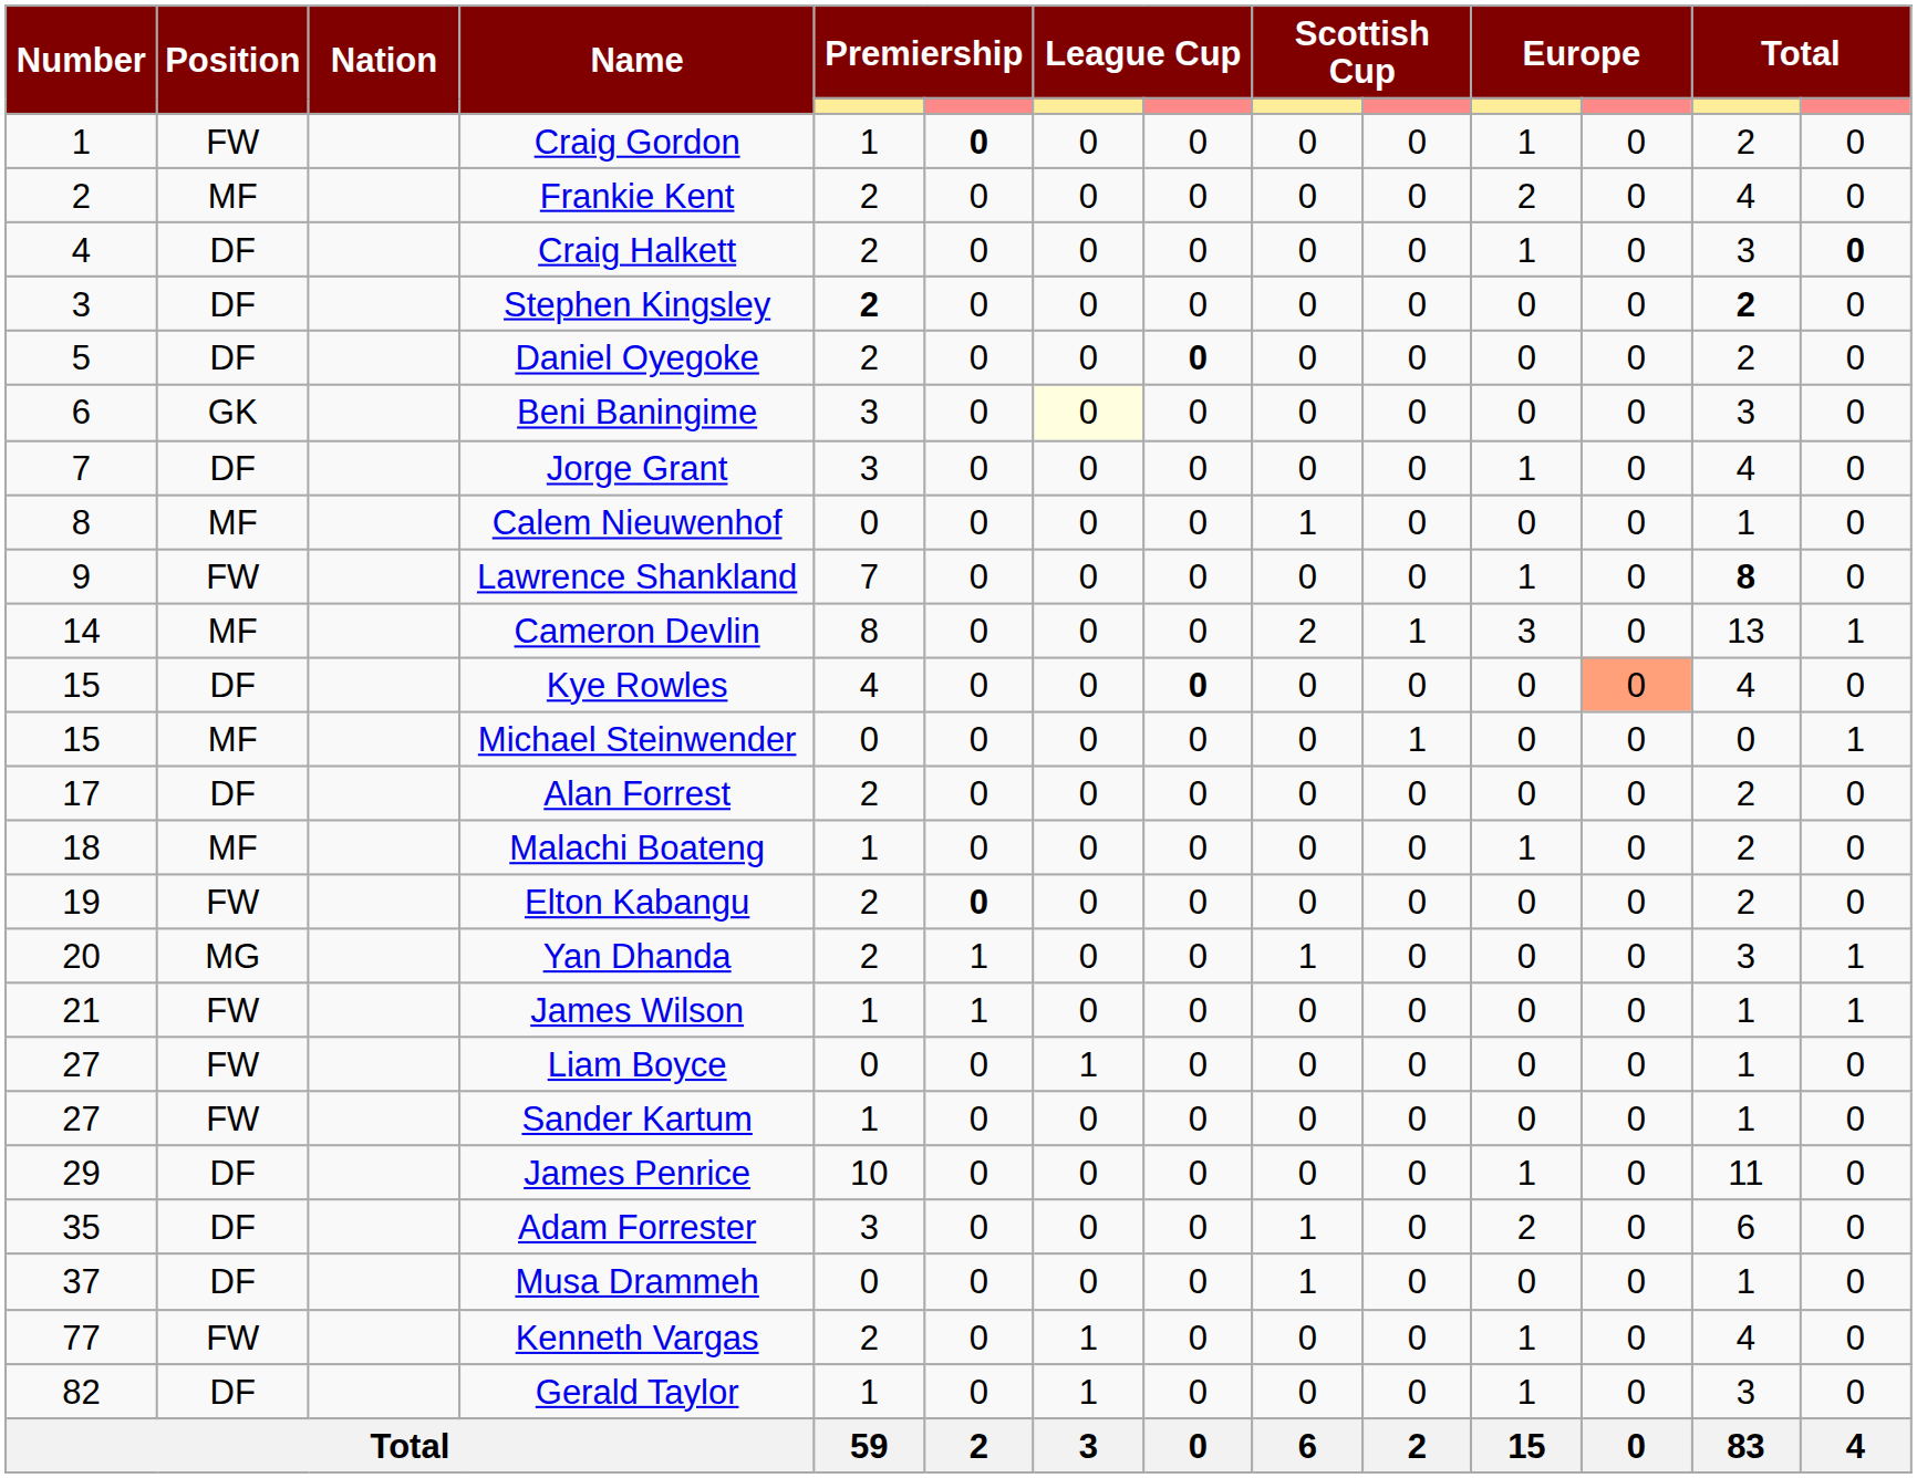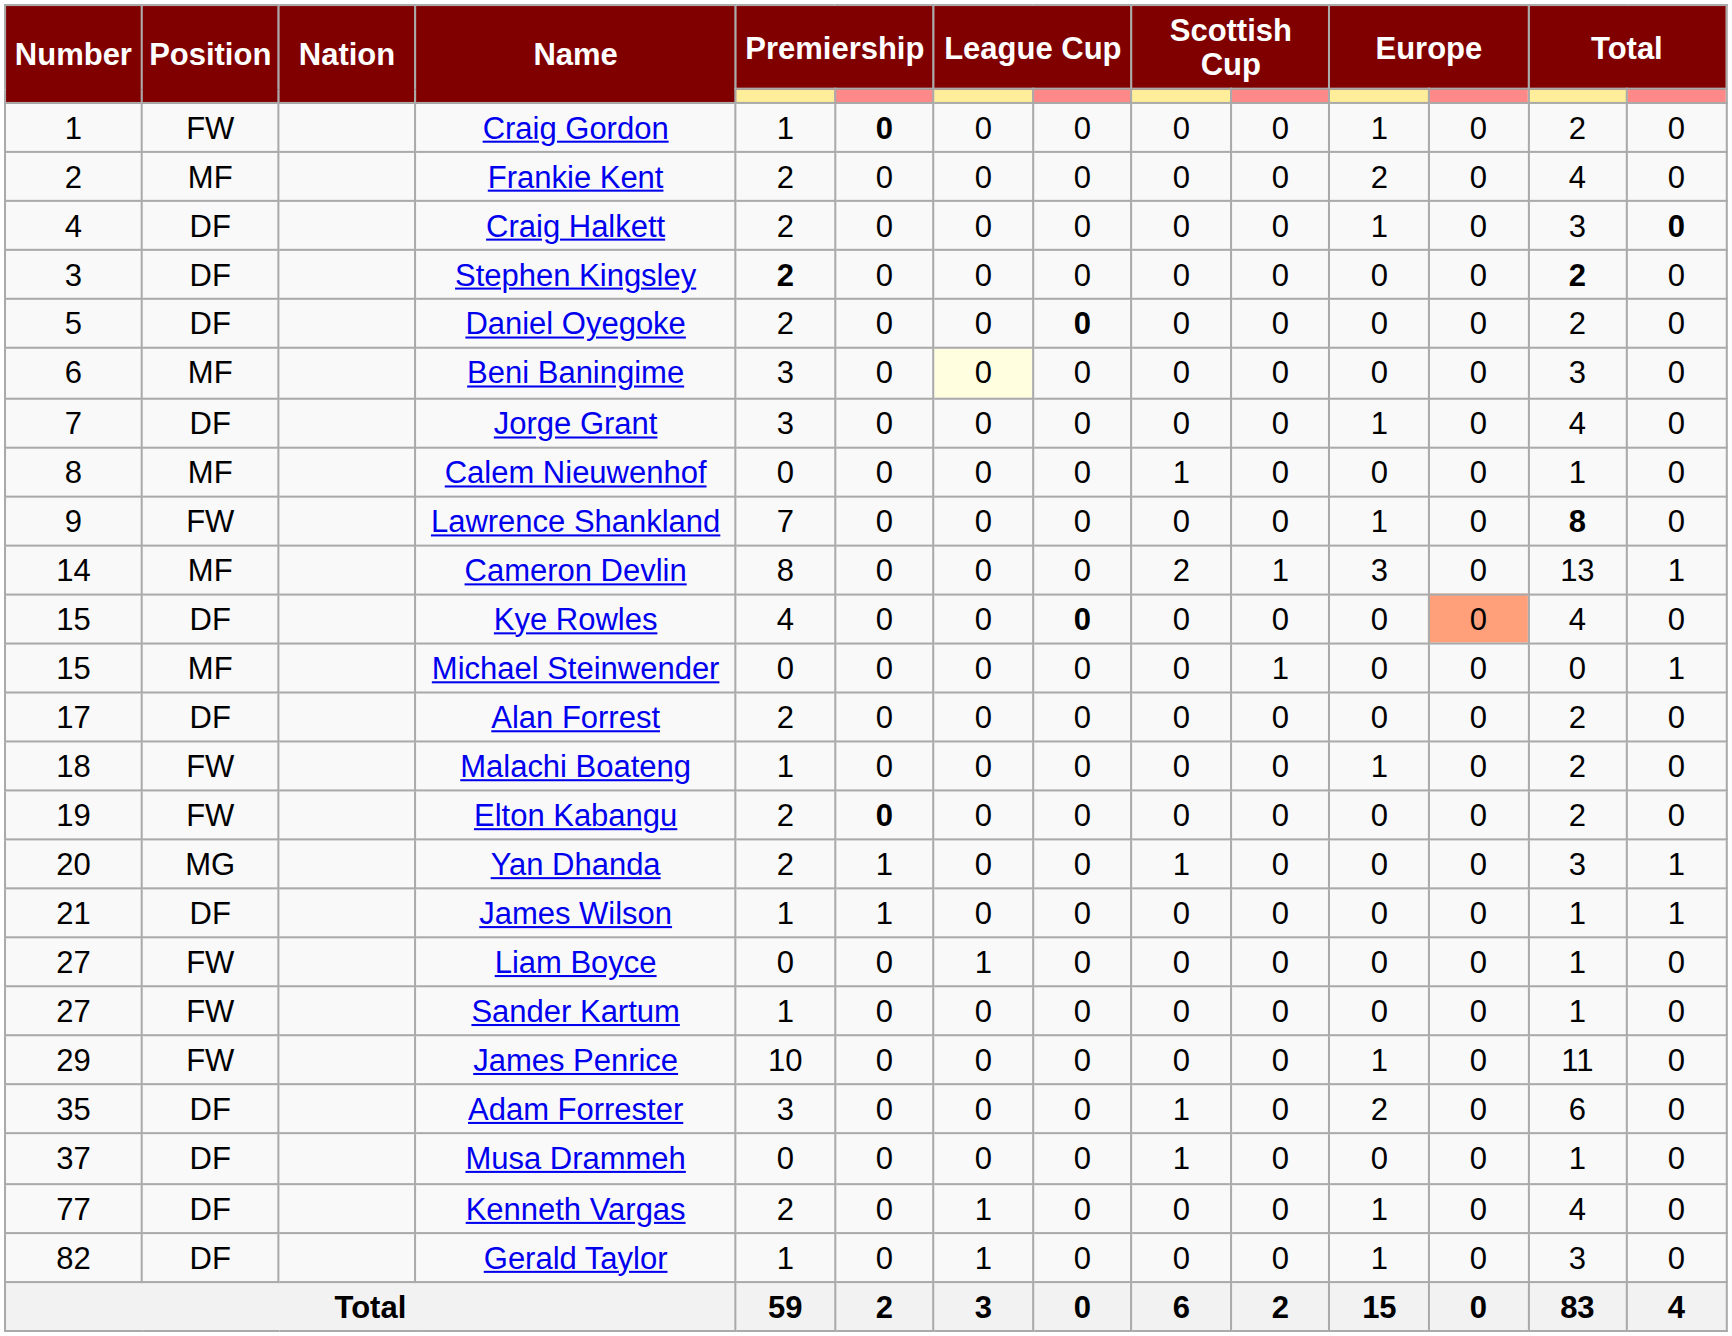Beni Baningime | Position: GK -> MF
Malachi Boateng | Position: MF -> FW
James Wilson | Position: FW -> DF
James Penrice | Position: DF -> FW
Kenneth Vargas | Position: FW -> DF
